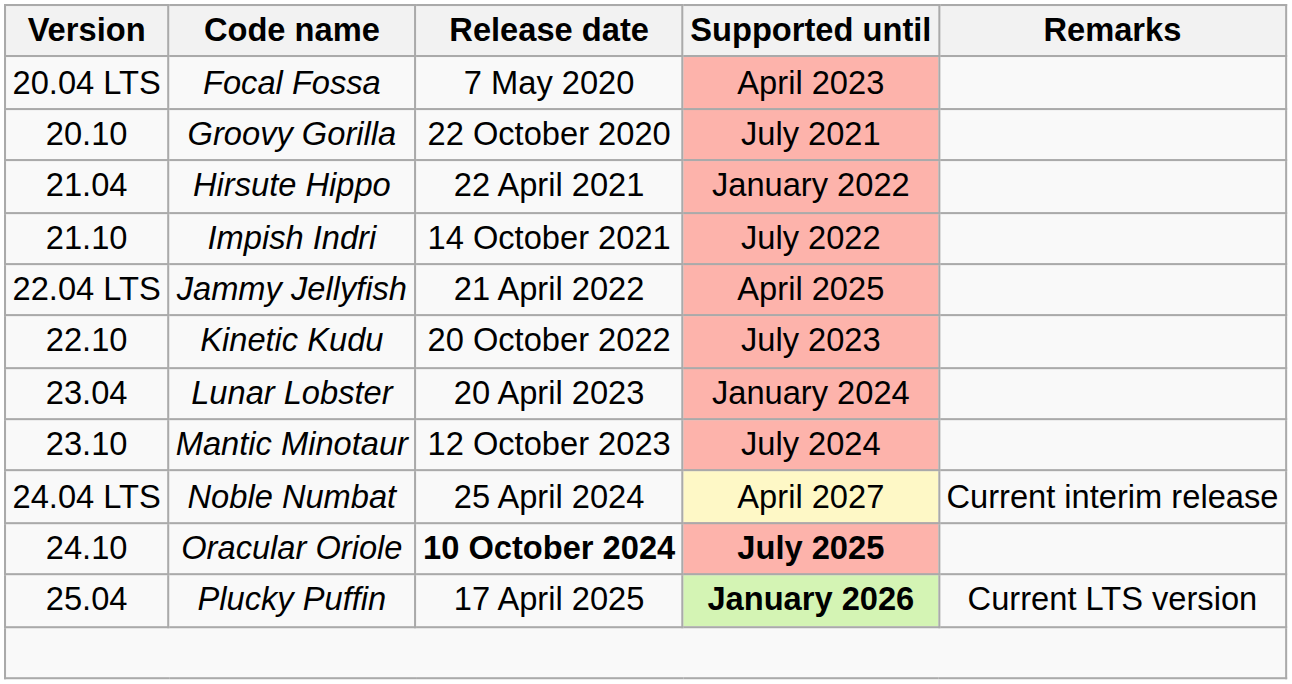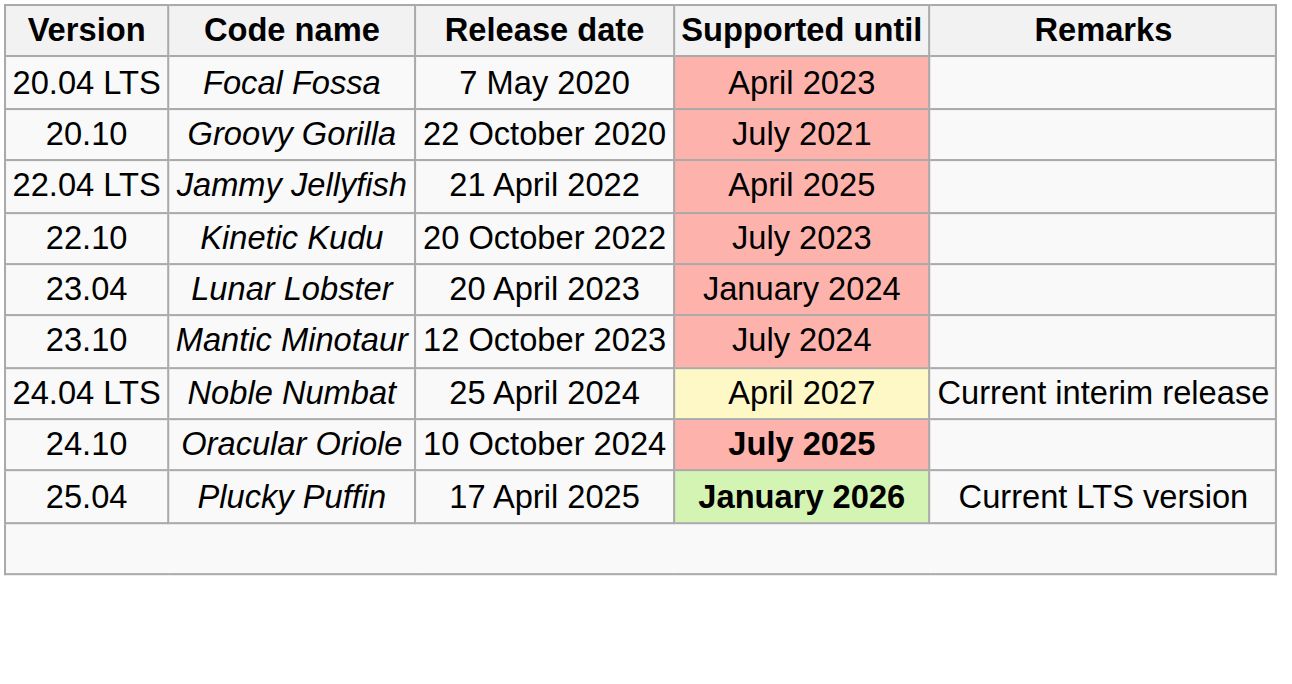- row: 21.04 | Hirsute Hippo | 22 April 2021 | January 2022
- row: 21.10 | Impish Indri | 14 October 2021 | July 2022
Oracular Oriole | Release date: bold -> normal
